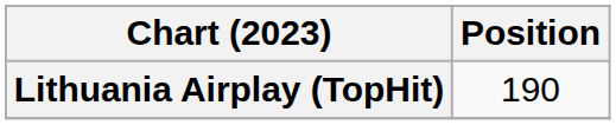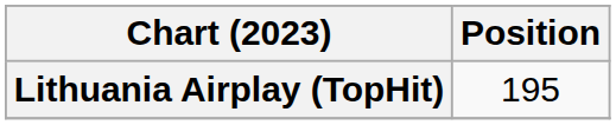Lithuania Airplay (TopHit) | Position: 190 -> 195
